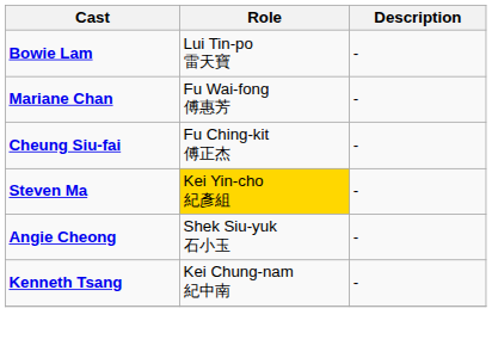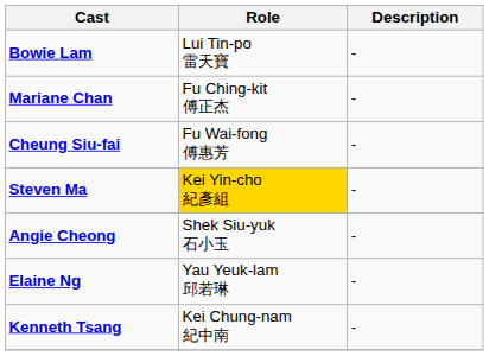Mariane Chan | Role: Fu Wai-fong 傅惠芳 -> Fu Ching-kit 傅正杰
Cheung Siu-fai | Role: Fu Ching-kit 傅正杰 -> Fu Wai-fong 傅惠芳
+ row: Elaine Ng | Yau Yeuk-lam 邱若琳 | -
